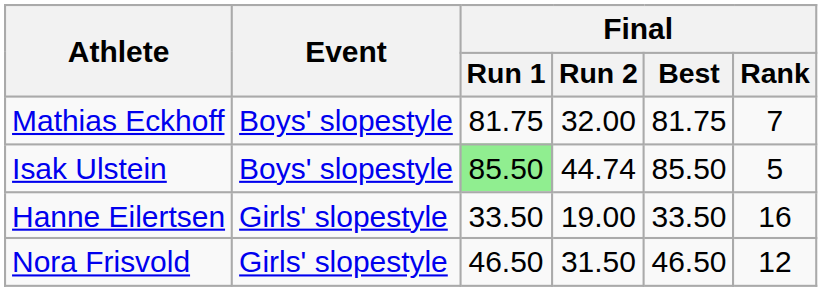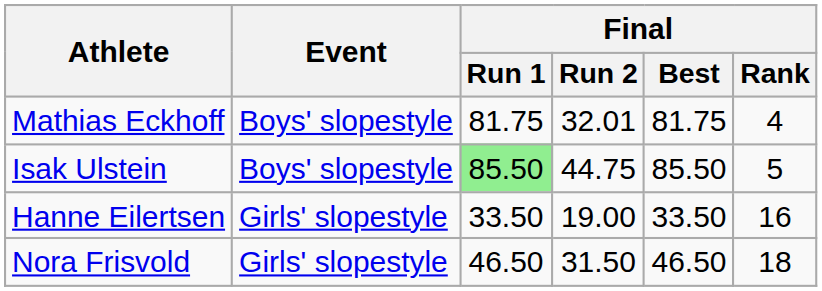Mathias Eckhoff | Final / Run 2: 32.00 -> 32.01
Mathias Eckhoff | Final / Rank: 7 -> 4
Isak Ulstein | Final / Run 2: 44.74 -> 44.75
Nora Frisvold | Final / Rank: 12 -> 18
